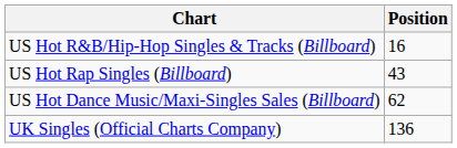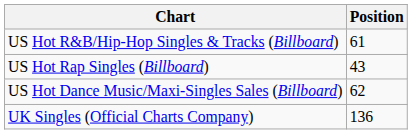US Hot R&B/Hip-Hop Singles & Tracks (Billboard) | Position: 16 -> 61
